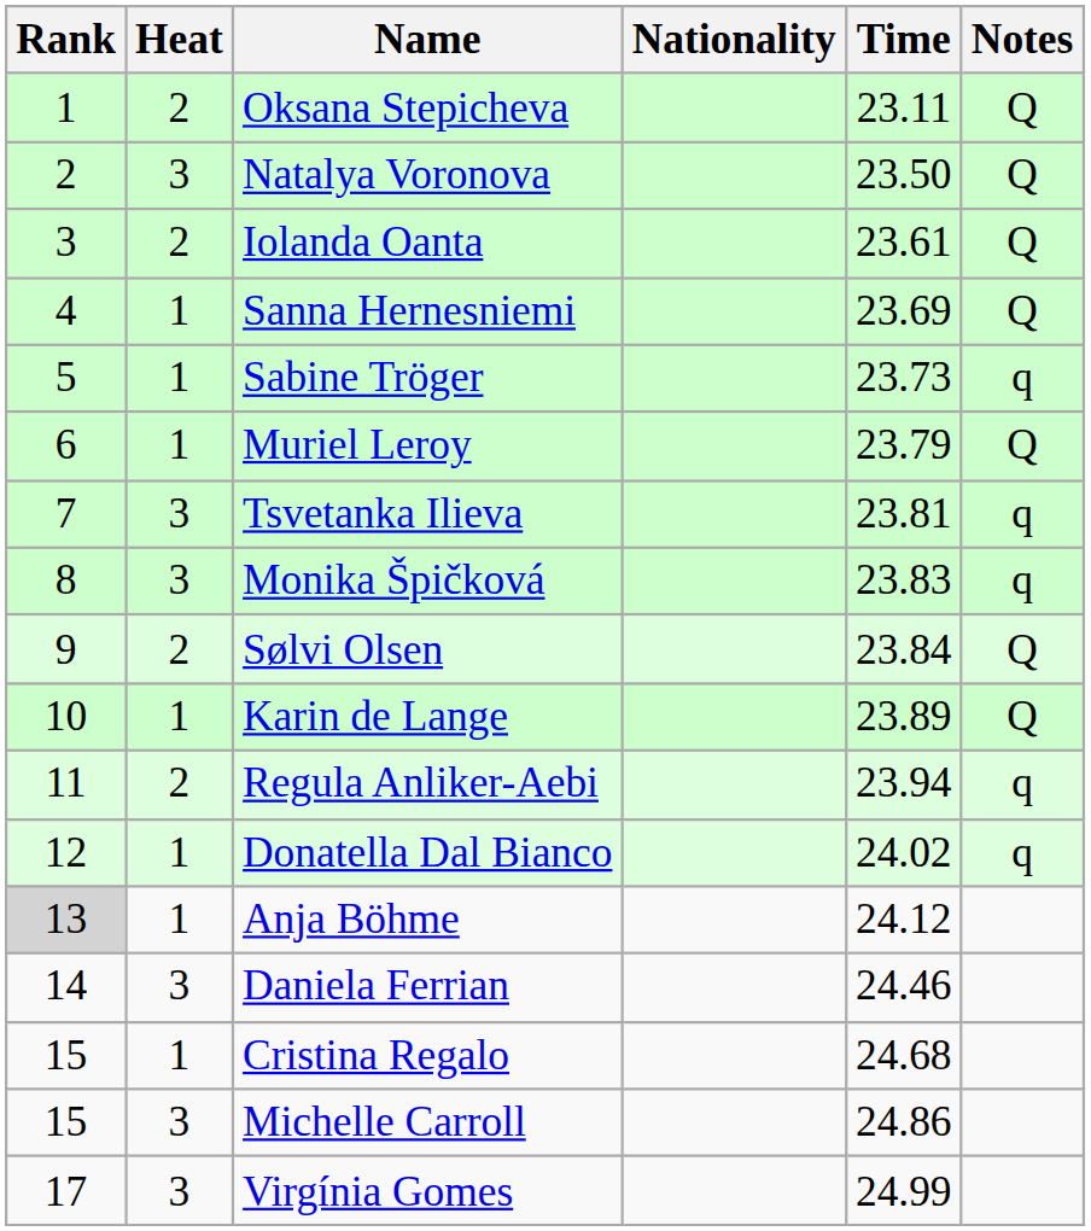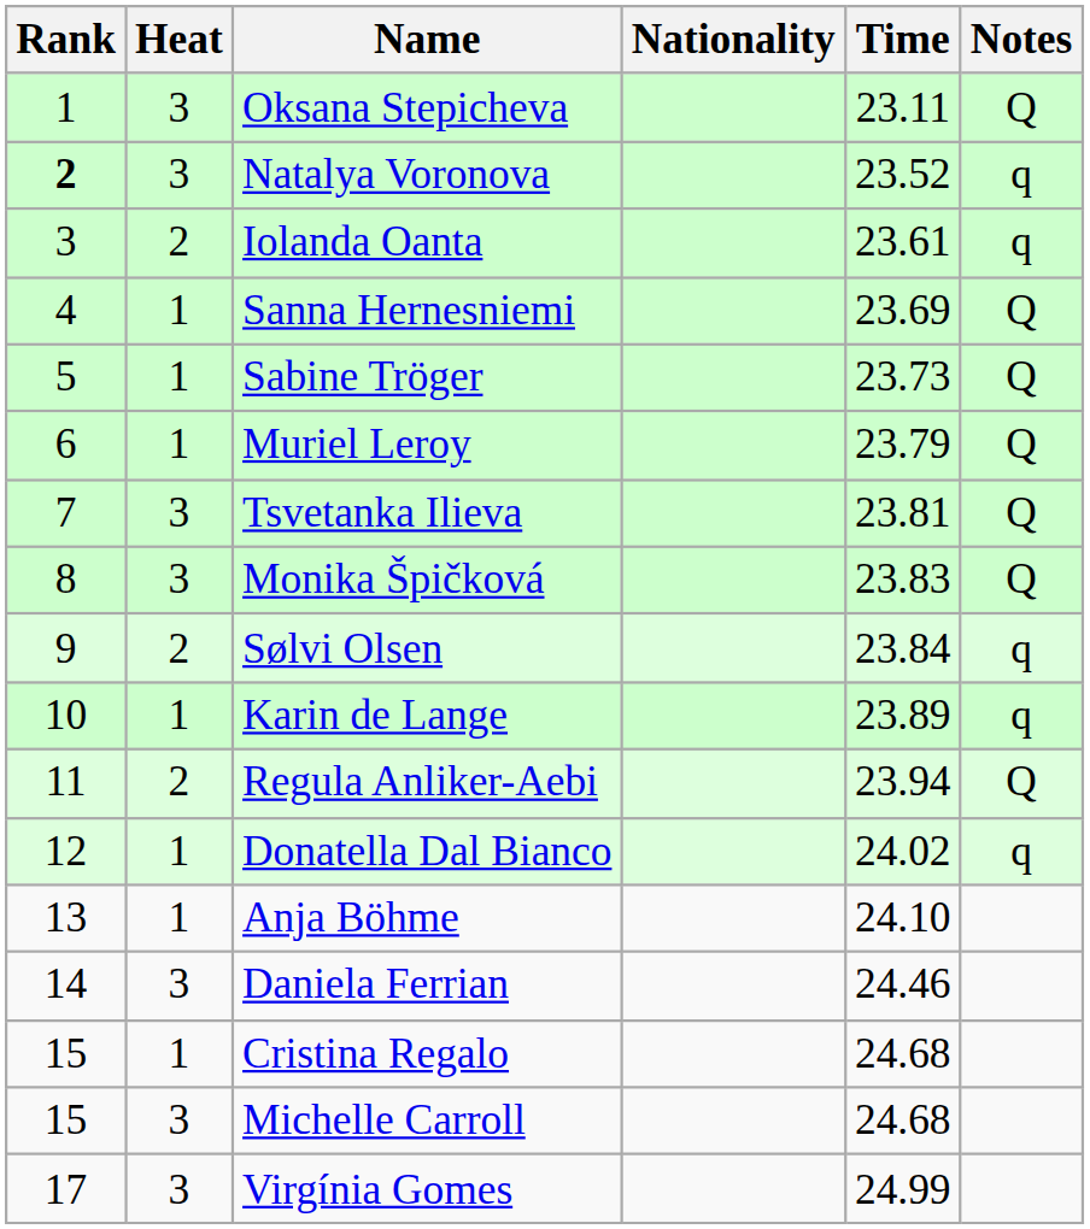Oksana Stepicheva | Heat: 2 -> 3
Natalya Voronova | Rank: normal -> bold
Natalya Voronova | Time: 23.50 -> 23.52
Natalya Voronova | Notes: Q -> q
Iolanda Oanta | Notes: Q -> q
Sabine Tröger | Notes: q -> Q
Tsvetanka Ilieva | Notes: q -> Q
Monika Špičková | Notes: q -> Q
Sølvi Olsen | Notes: Q -> q
Karin de Lange | Notes: Q -> q
Regula Anliker-Aebi | Notes: q -> Q
Anja Böhme | Rank: lightgrey background -> no background
Anja Böhme | Time: 24.12 -> 24.10
Michelle Carroll | Time: 24.86 -> 24.68
